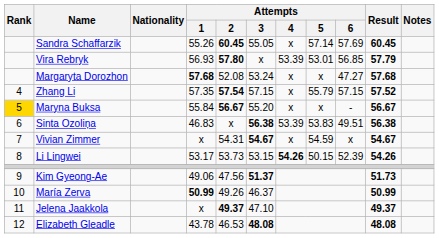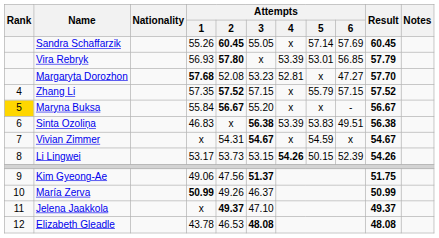Margaryta Dorozhon | Attempts / 3: 53.24 -> 53.23
Margaryta Dorozhon | Attempts / 4: x -> 52.81
Margaryta Dorozhon | Result: 57.68 -> 57.70
Zhang Li | Attempts / 2: 57.54 -> 57.52
Kim Gyeong-Ae | Result: 51.73 -> 51.75
